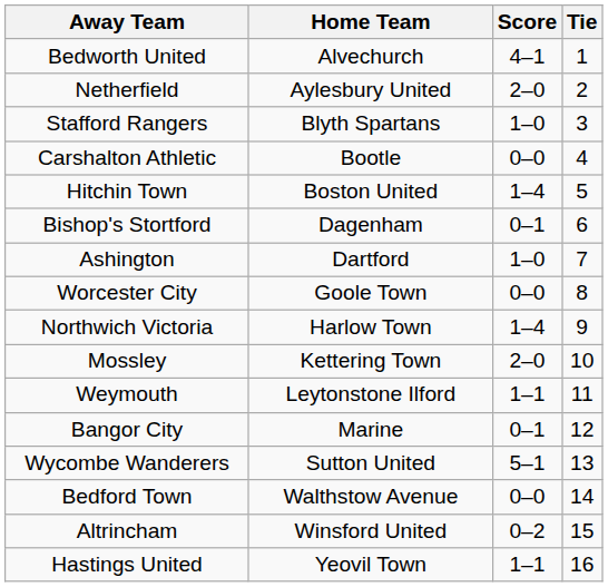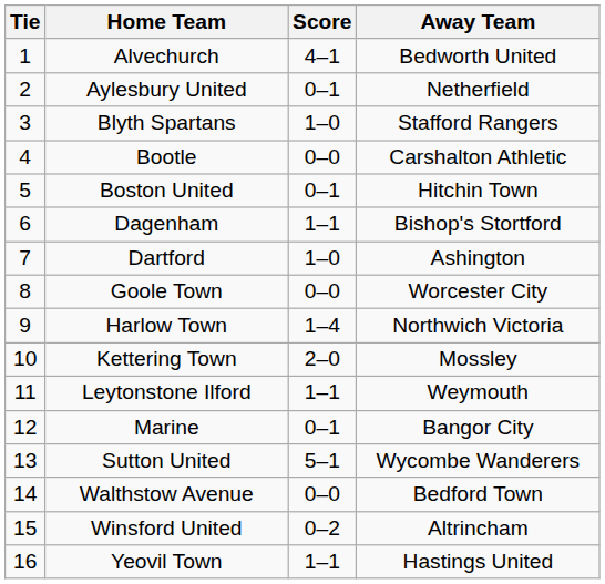columns swapped: Tie <-> Away Team
Aylesbury United | Score: 2–0 -> 0–1
Boston United | Score: 1–4 -> 0–1
Dagenham | Score: 0–1 -> 1–1
